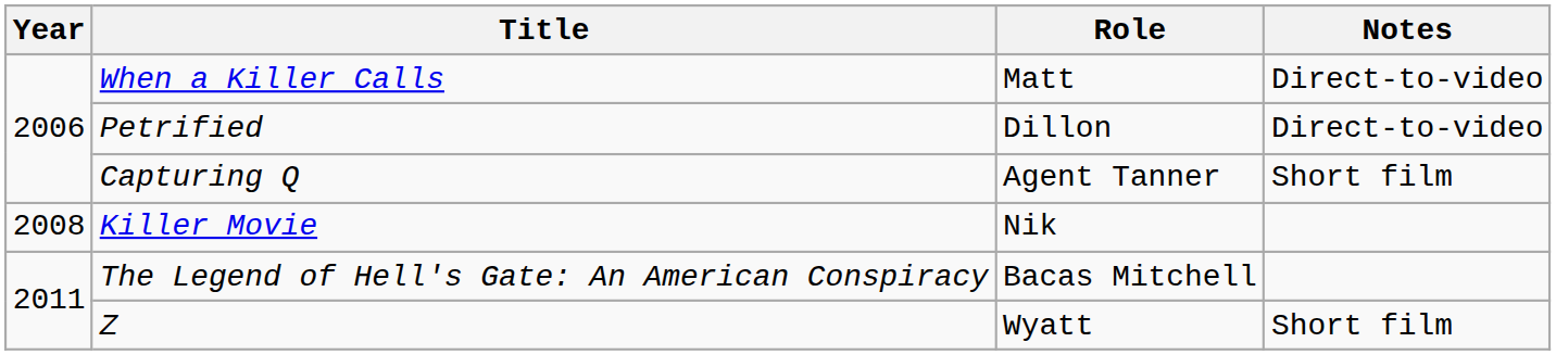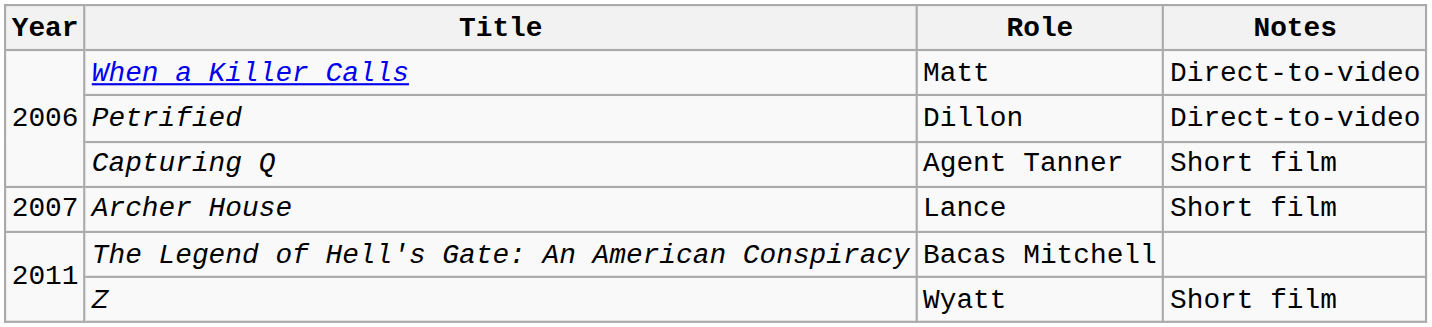+ row: 2007 | Archer House | Lance | Short film
- row: 2008 | Killer Movie | Nik
